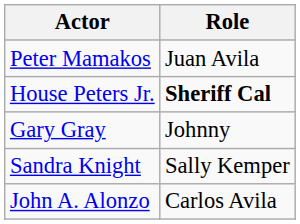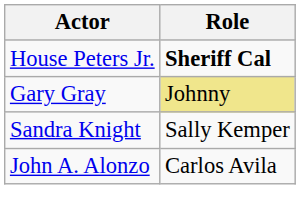- row: Peter Mamakos | Juan Avila
Gary Gray | Role: no background -> khaki background
